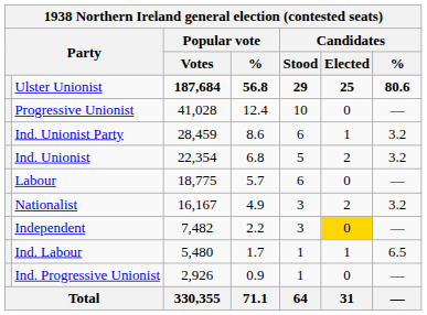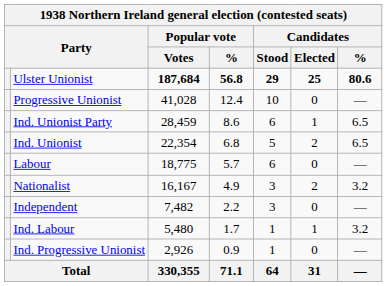Ind. Unionist Party | Candidates / %: 3.2 -> 6.5
Ind. Unionist | Candidates / %: 3.2 -> 6.5
Independent | Candidates / Elected: gold background -> no background
Ind. Labour | Candidates / %: 6.5 -> 3.2
